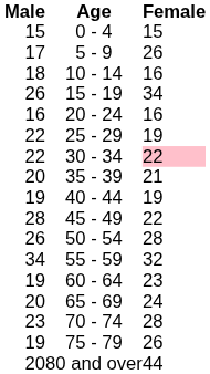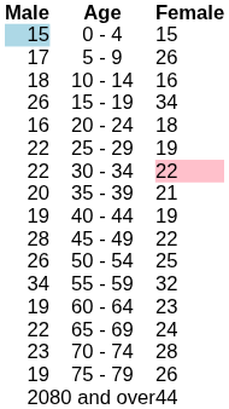0 - 4 | Male: no background -> lightblue background
20 - 24 | Female: 16 -> 18
50 - 54 | Female: 28 -> 25
65 - 69 | Male: 20 -> 22
